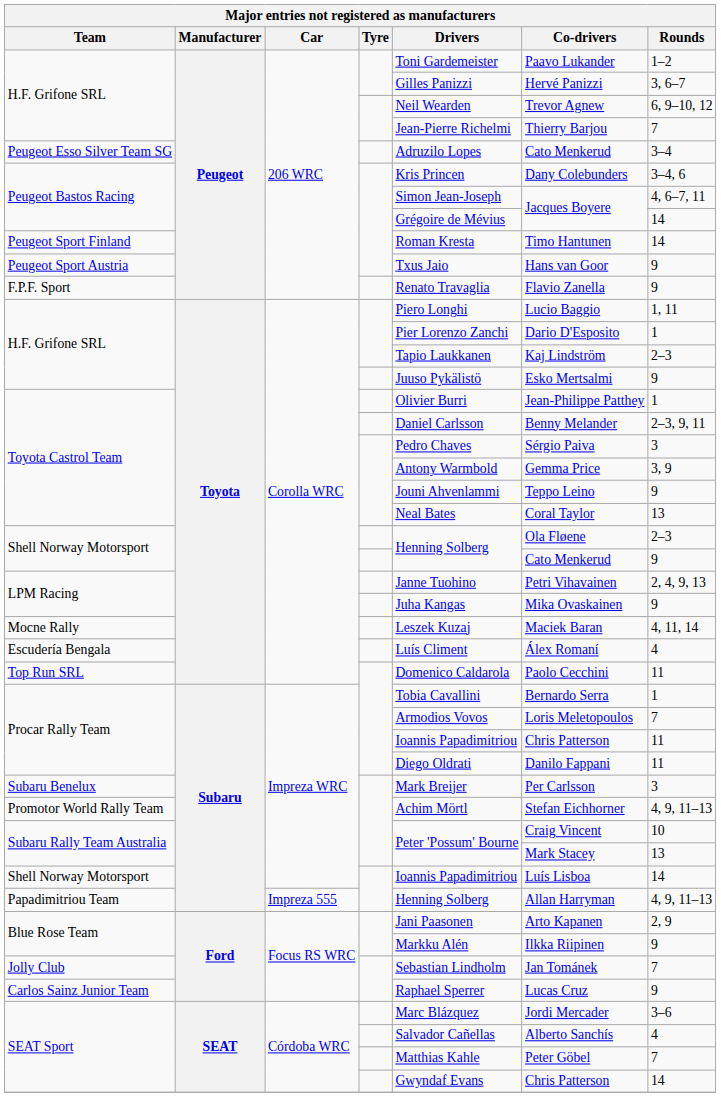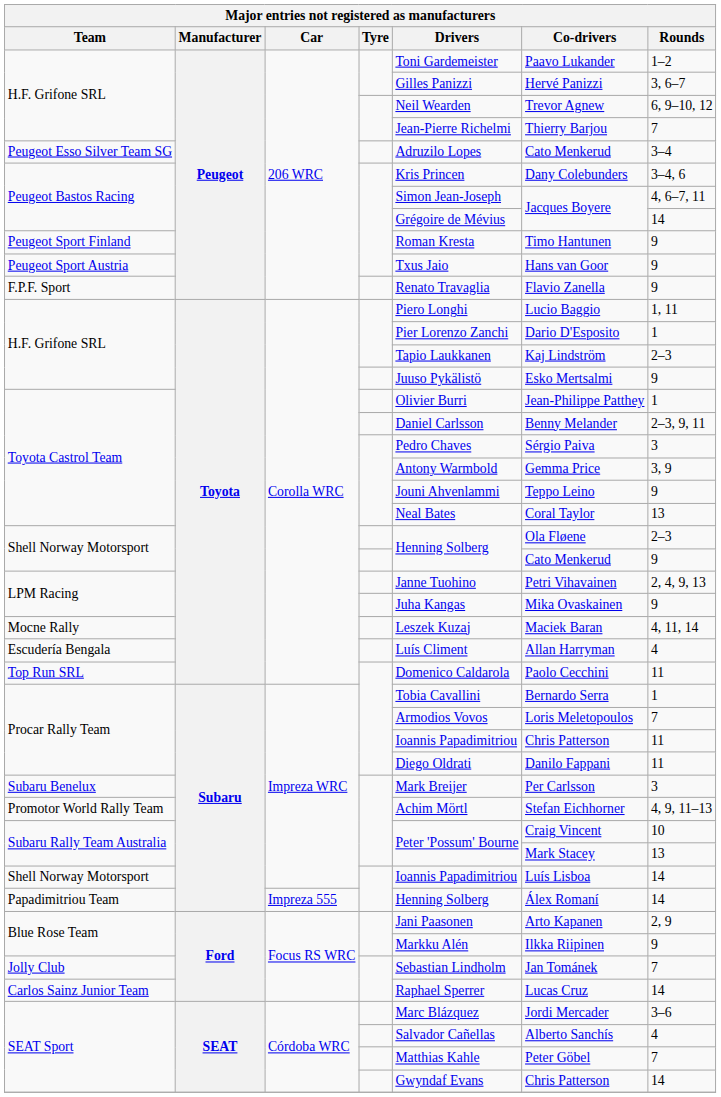Peugeot Sport Finland | Rounds: 14 -> 9
Escudería Bengala | Co-drivers: Álex Romaní -> Allan Harryman
Papadimitriou Team | Co-drivers: Allan Harryman -> Álex Romaní
Papadimitriou Team | Rounds: 4, 9, 11–13 -> 14
Carlos Sainz Junior Team | Rounds: 9 -> 14
